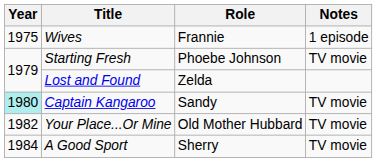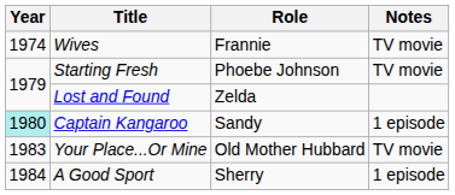Wives | Year: 1975 -> 1974
Wives | Notes: 1 episode -> TV movie
Captain Kangaroo | Notes: TV movie -> 1 episode
Your Place...Or Mine | Year: 1982 -> 1983
A Good Sport | Notes: TV movie -> 1 episode
